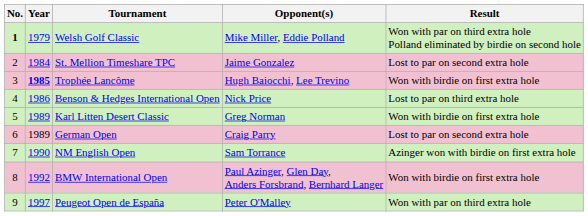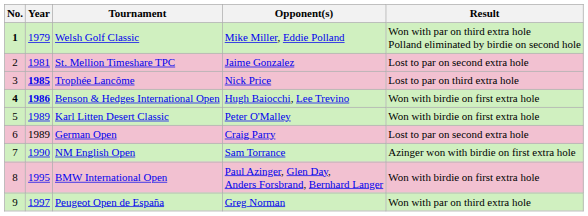St. Mellion Timeshare TPC | Year: 1984 -> 1981
Trophée Lancôme | Opponent(s): Hugh Baiocchi, Lee Trevino -> Nick Price
Trophée Lancôme | Result: Won with birdie on first extra hole -> Lost to par on third extra hole
Benson & Hedges International Open | No.: normal -> bold
Benson & Hedges International Open | Year: normal -> bold
Benson & Hedges International Open | Opponent(s): Nick Price -> Hugh Baiocchi, Lee Trevino
Benson & Hedges International Open | Result: Lost to par on third extra hole -> Won with birdie on first extra hole
Karl Litten Desert Classic | Opponent(s): Greg Norman -> Peter O'Malley
BMW International Open | Year: 1992 -> 1995
Peugeot Open de España | Opponent(s): Peter O'Malley -> Greg Norman
